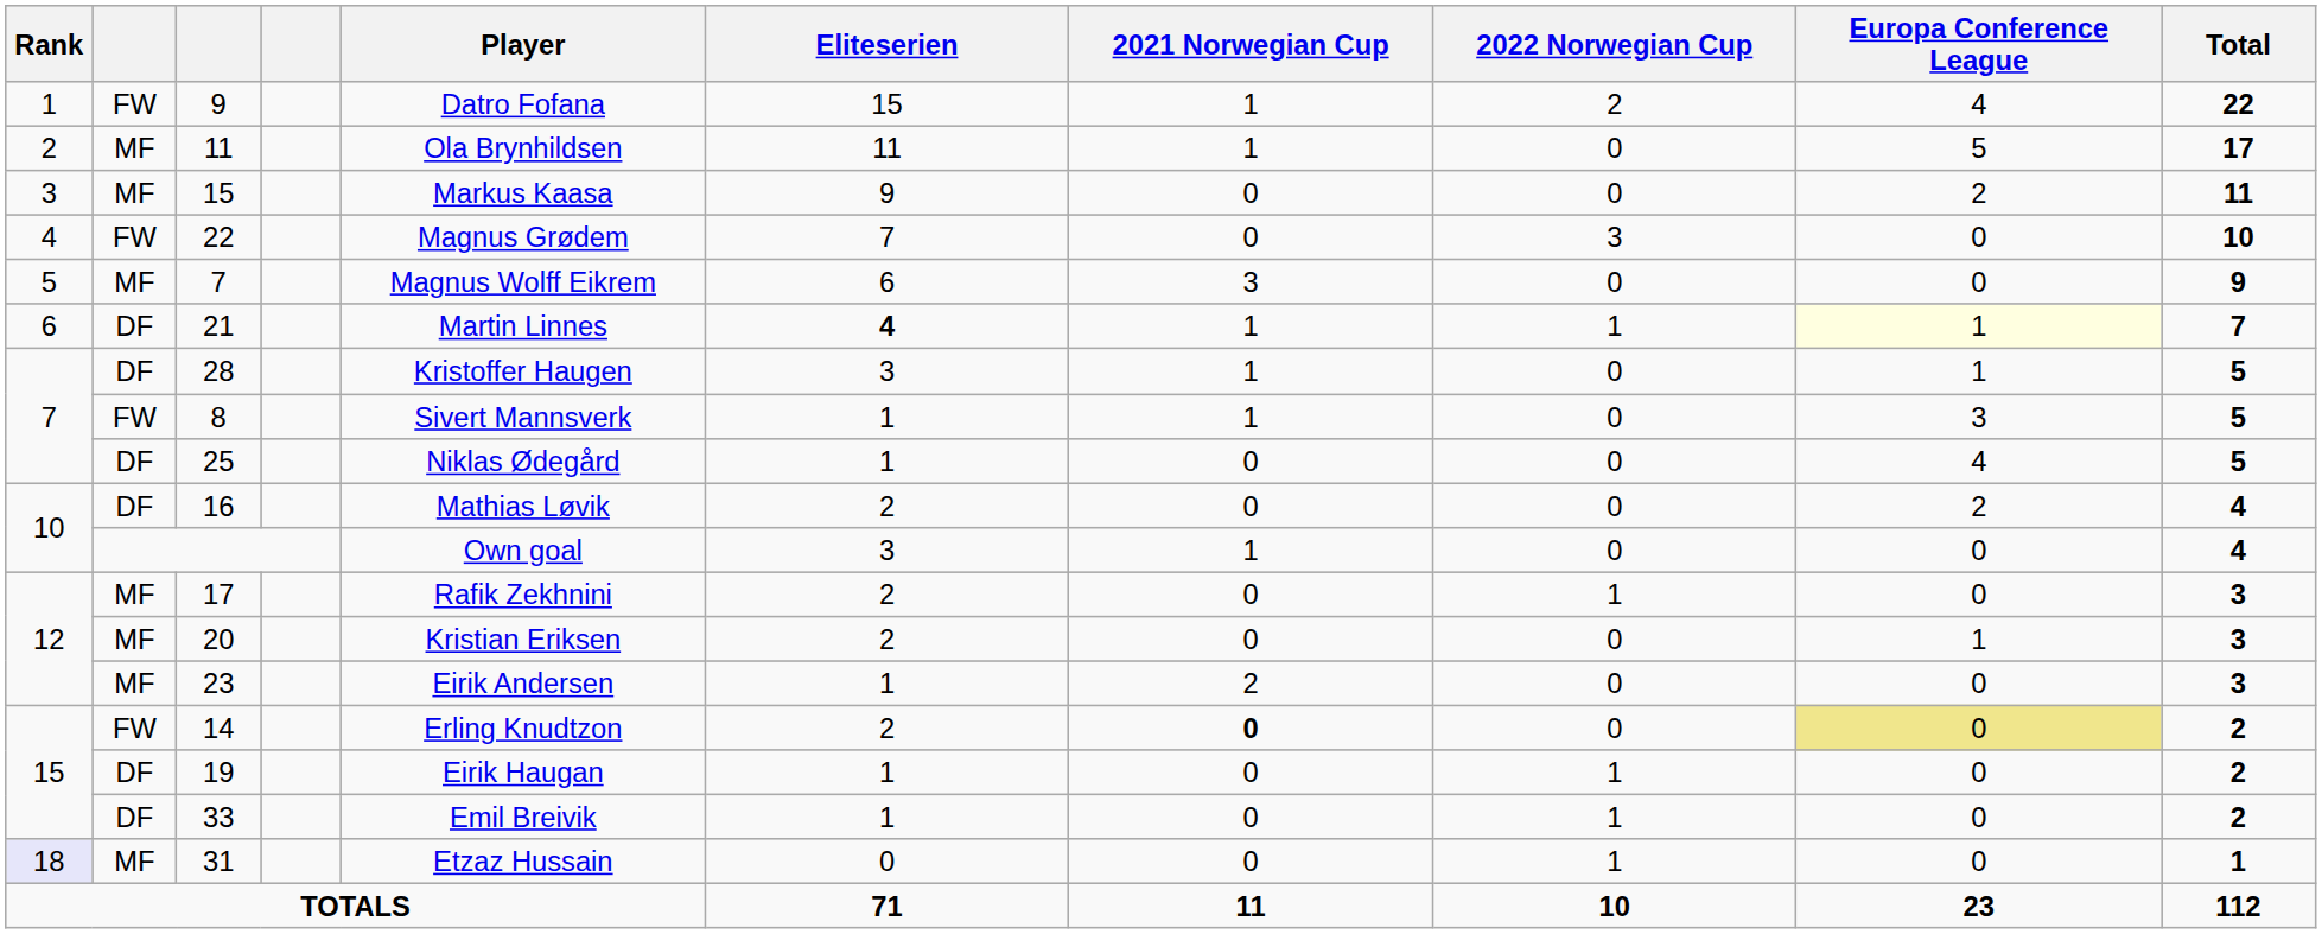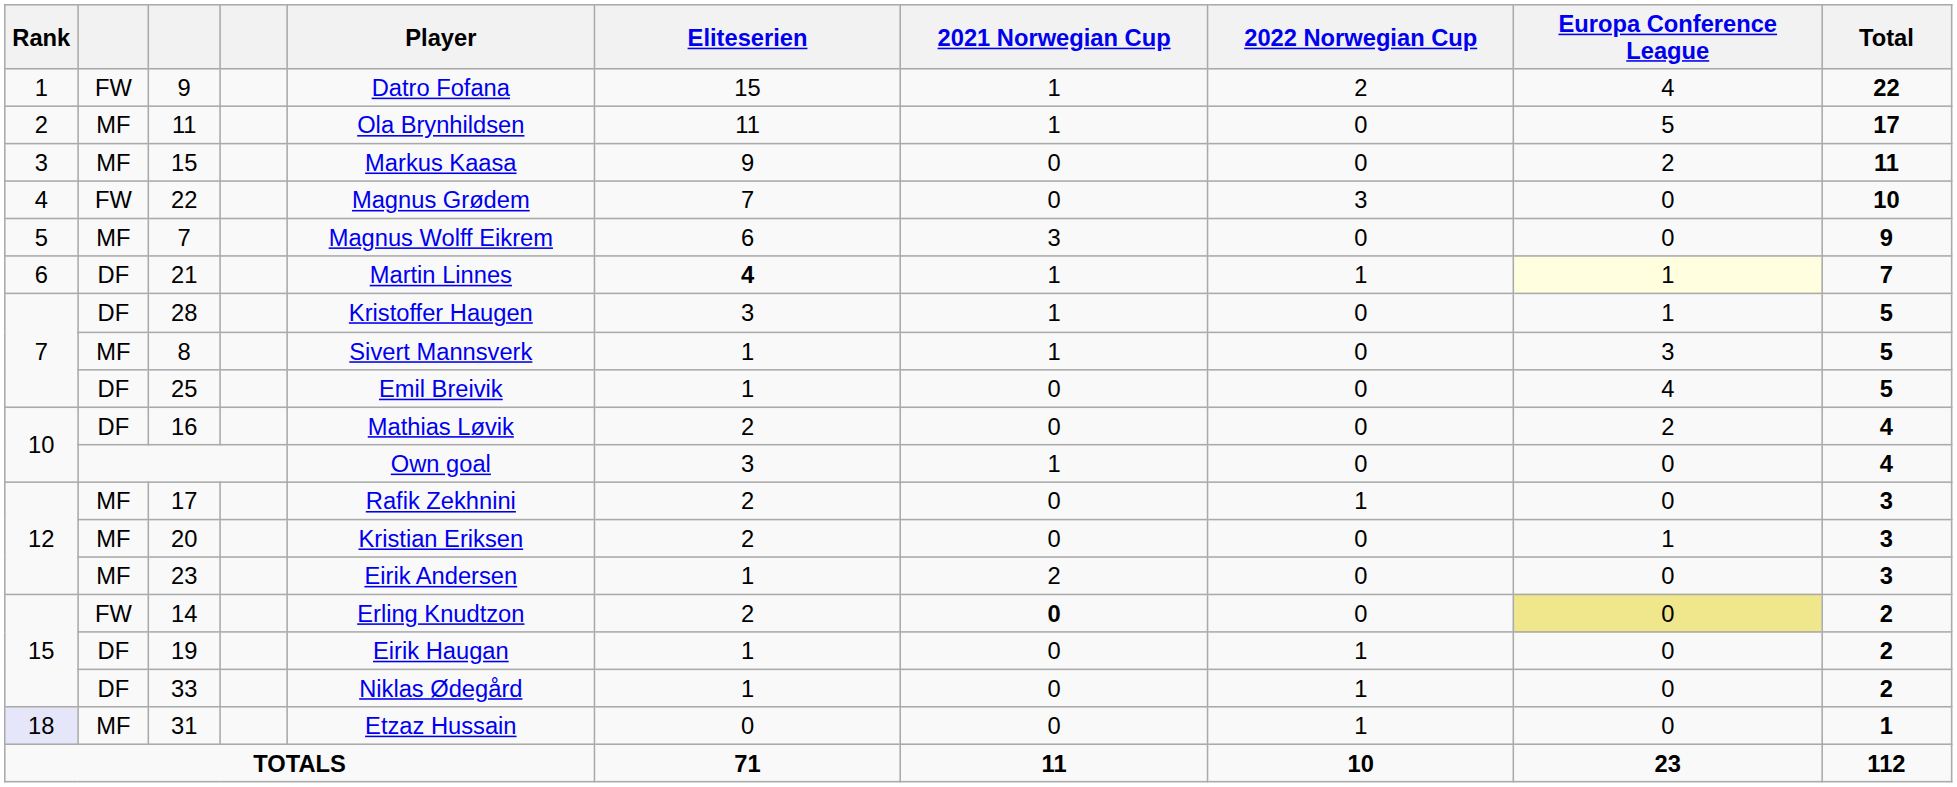8 | column 2: FW -> MF
25 | Player: Niklas Ødegård -> Emil Breivik
33 | Player: Emil Breivik -> Niklas Ødegård
